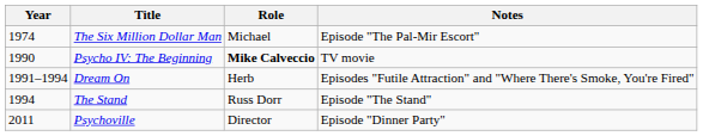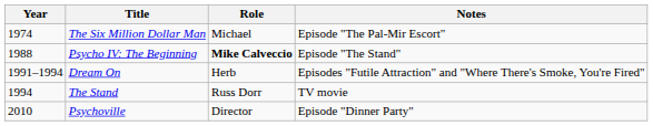Psycho IV: The Beginning | Year: 1990 -> 1988
Psycho IV: The Beginning | Notes: TV movie -> Episode "The Stand"
The Stand | Notes: Episode "The Stand" -> TV movie
Psychoville | Year: 2011 -> 2010
